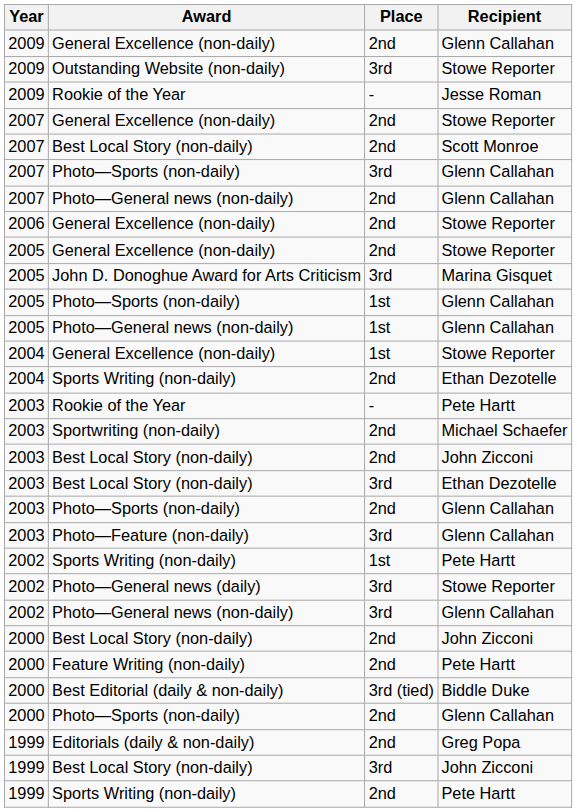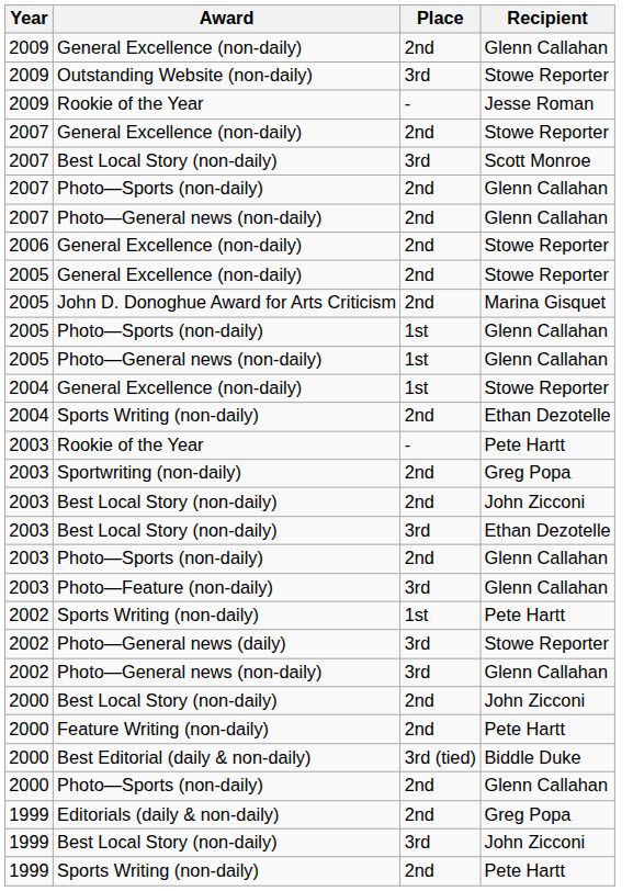2007 / Best Local Story (non-daily) | Place: 2nd -> 3rd
2007 / Photo—Sports (non-daily) | Place: 3rd -> 2nd
John D. Donoghue Award for Arts Criticism | Place: 3rd -> 2nd
Sportwriting (non-daily) | Recipient: Michael Schaefer -> Greg Popa
